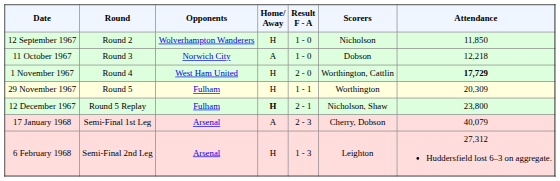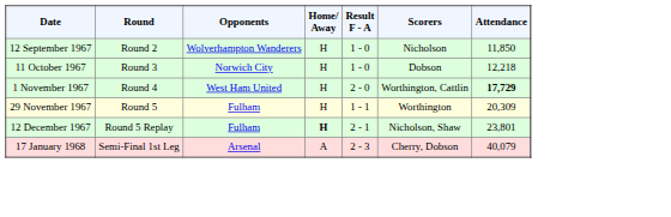11 October 1967 | Home/ Away: A -> H
12 December 1967 | Attendance: 23,800 -> 23,801
- row: 6 February 1968 | Semi-Final 2nd Leg | Arsenal | H | 1 - 3 | Leighton | 27,312 Huddersfield lost 6–3 on aggregate.
